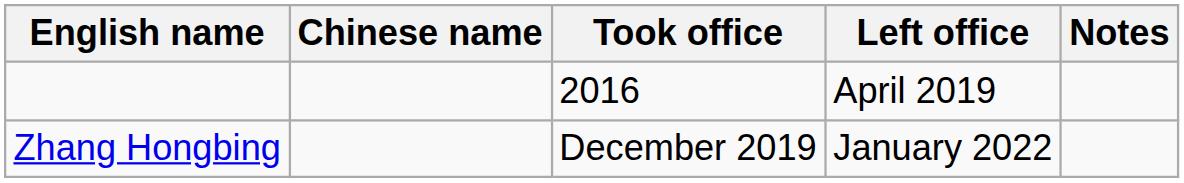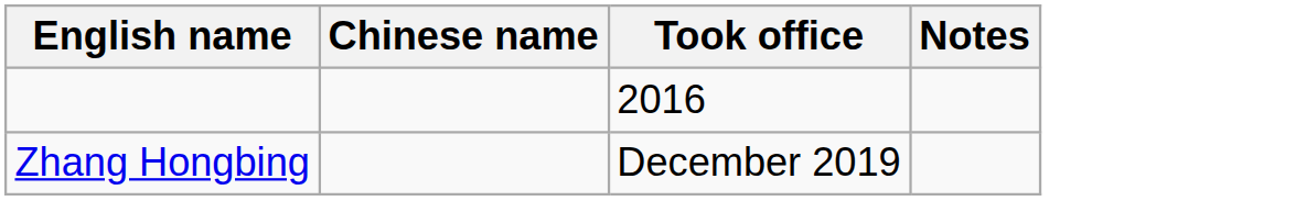- column: Left office | April 2019 | January 2022
